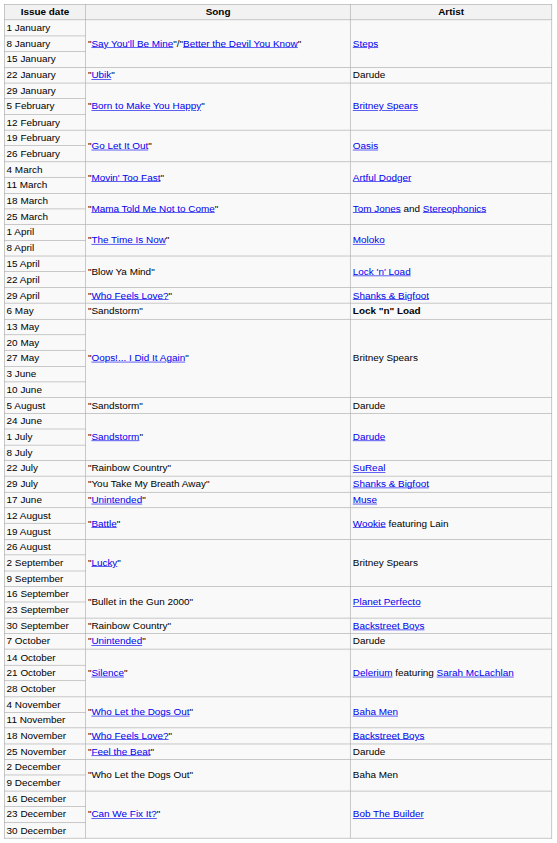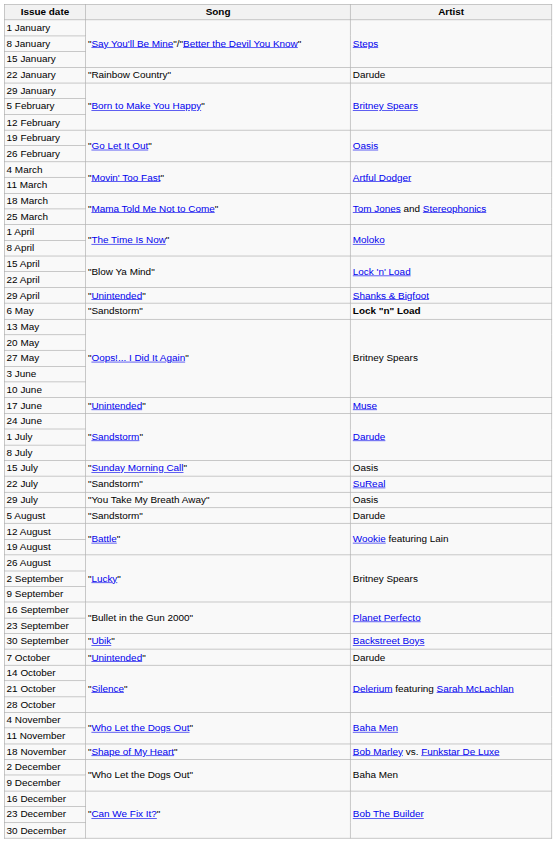22 January | Song: "Ubik" -> "Rainbow Country"
29 April | Song: "Who Feels Love?" -> "Unintended"
rows swapped: 17 June <-> 5 August
+ row: 15 July | "Sunday Morning Call" | Oasis
22 July | Song: "Rainbow Country" -> "Sandstorm"
29 July | Artist: Shanks & Bigfoot -> Oasis
30 September | Song: "Rainbow Country" -> "Ubik"
18 November | Song: "Who Feels Love?" -> "Shape of My Heart"
18 November | Artist: Backstreet Boys -> Bob Marley vs. Funkstar De Luxe
- row: 25 November | "Feel the Beat" | Darude
